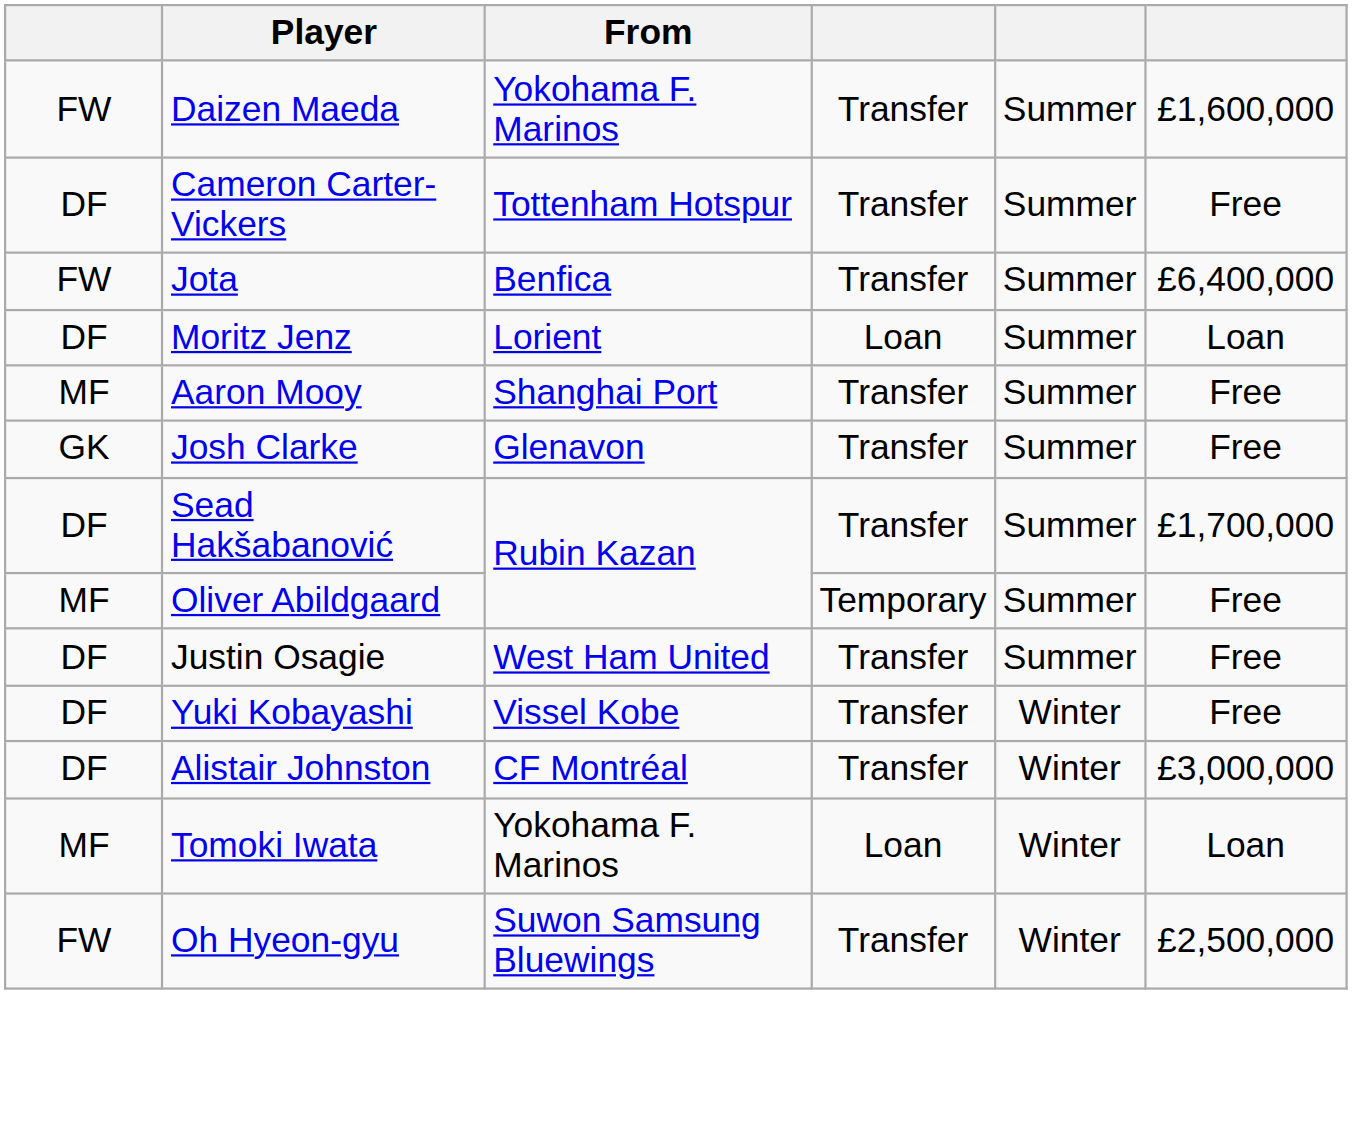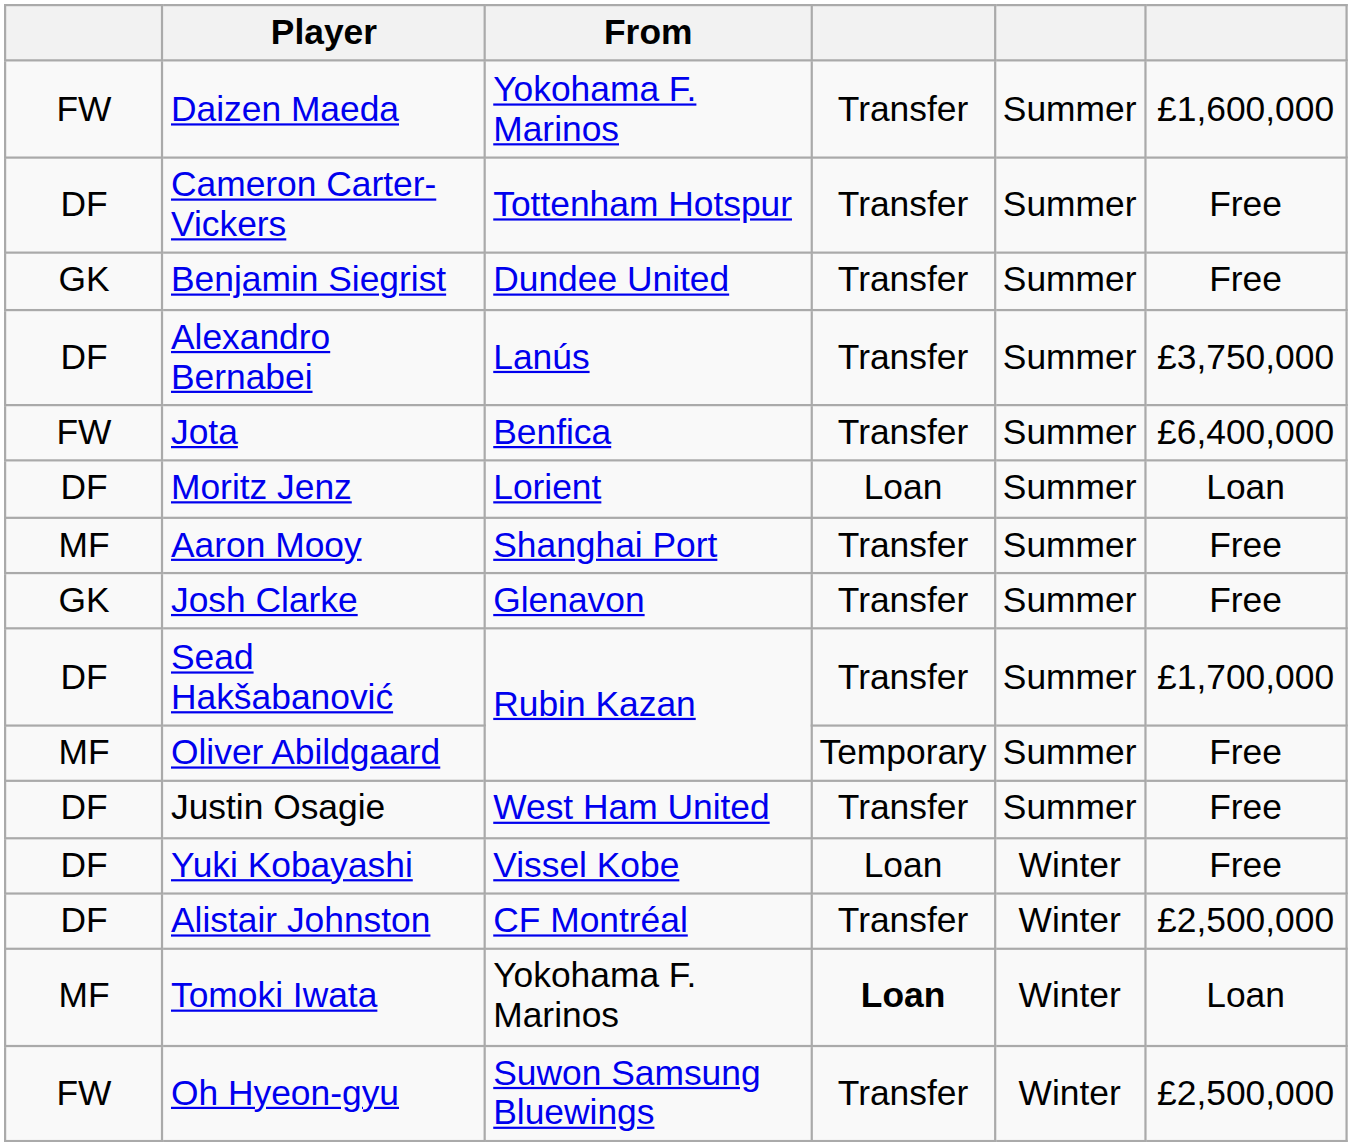+ row: GK | Benjamin Siegrist | Dundee United | Transfer | Summer | Free
+ row: DF | Alexandro Bernabei | Lanús | Transfer | Summer | £3,750,000
Yuki Kobayashi | column 4: Transfer -> Loan
Alistair Johnston | column 6: £3,000,000 -> £2,500,000
Tomoki Iwata | column 4: normal -> bold
